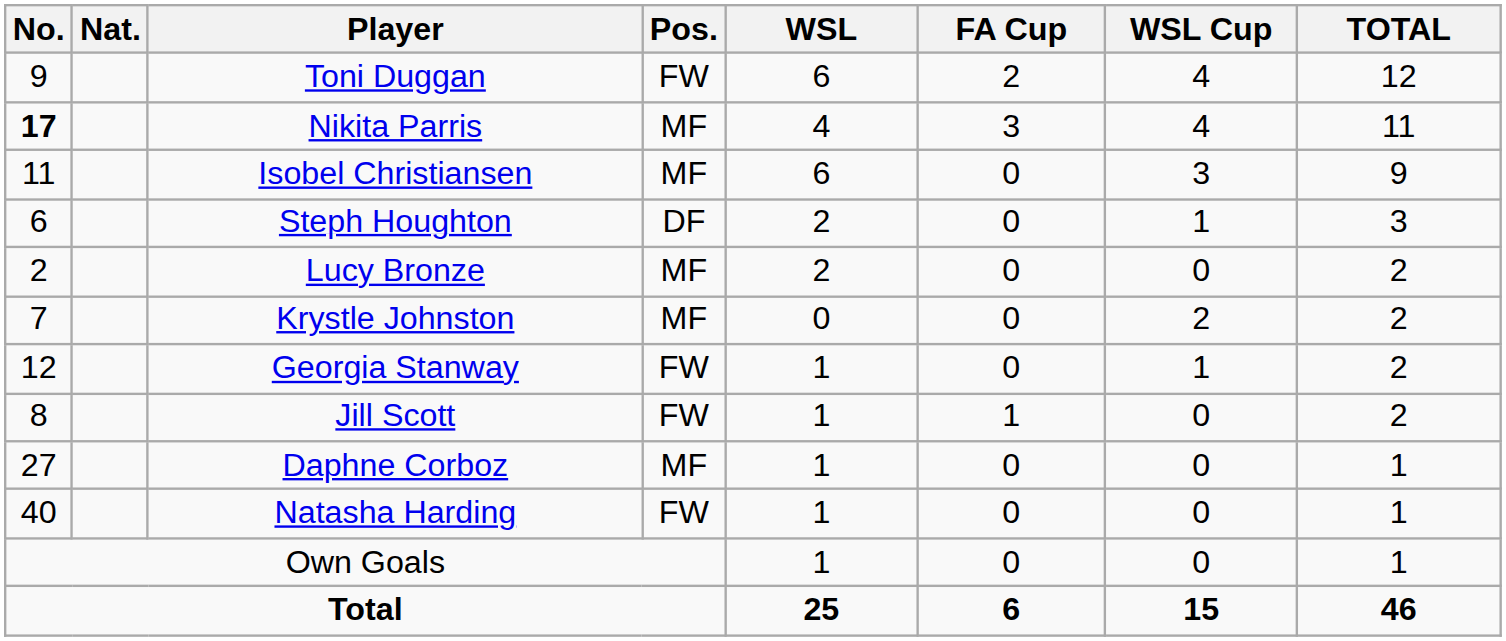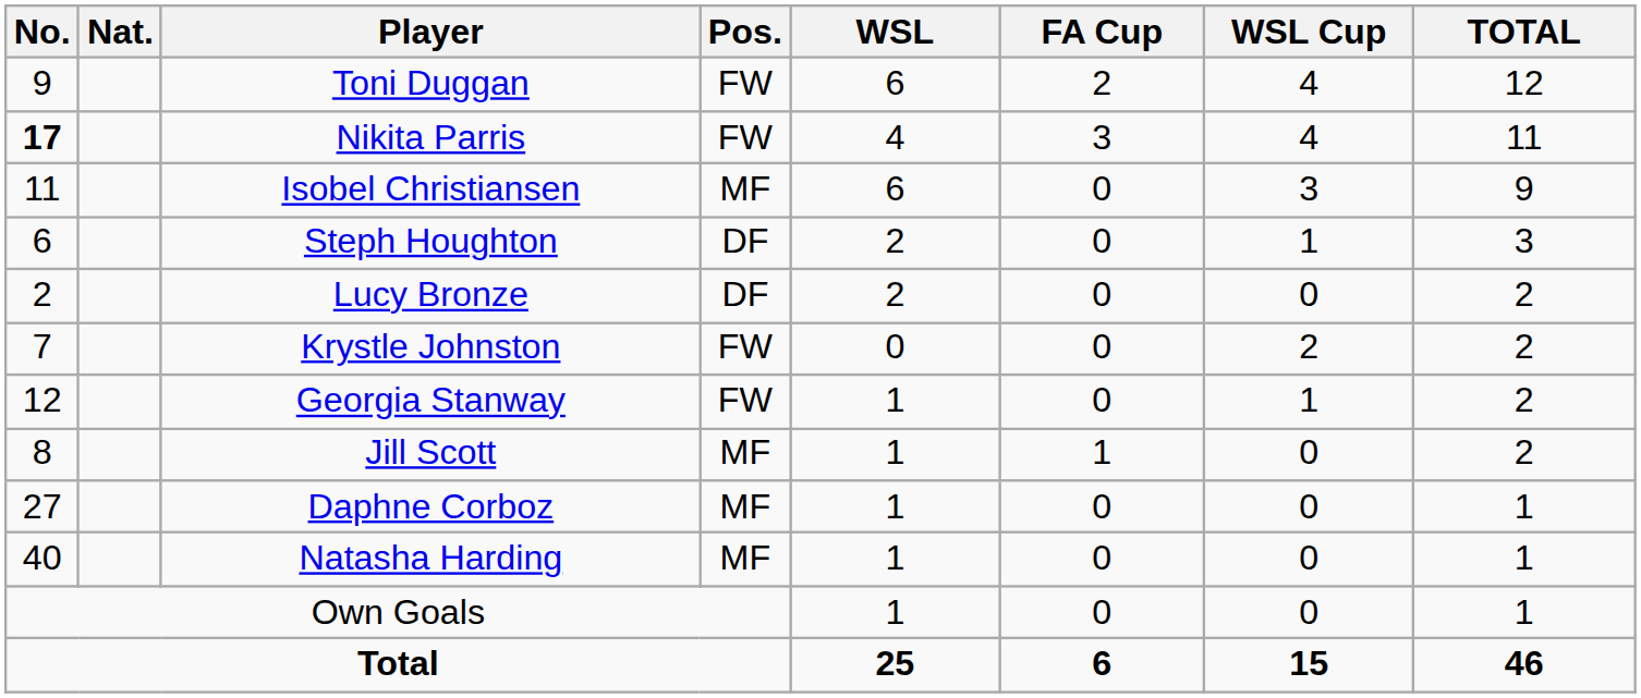Nikita Parris | Pos.: MF -> FW
Lucy Bronze | Pos.: MF -> DF
Krystle Johnston | Pos.: MF -> FW
Jill Scott | Pos.: FW -> MF
Natasha Harding | Pos.: FW -> MF
